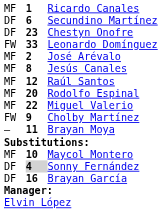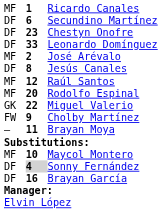Leonardo Domínguez | column 1: FW -> DF
Jesús Canales | column 1: MF -> DF
Miguel Valerio | column 1: MF -> GK
